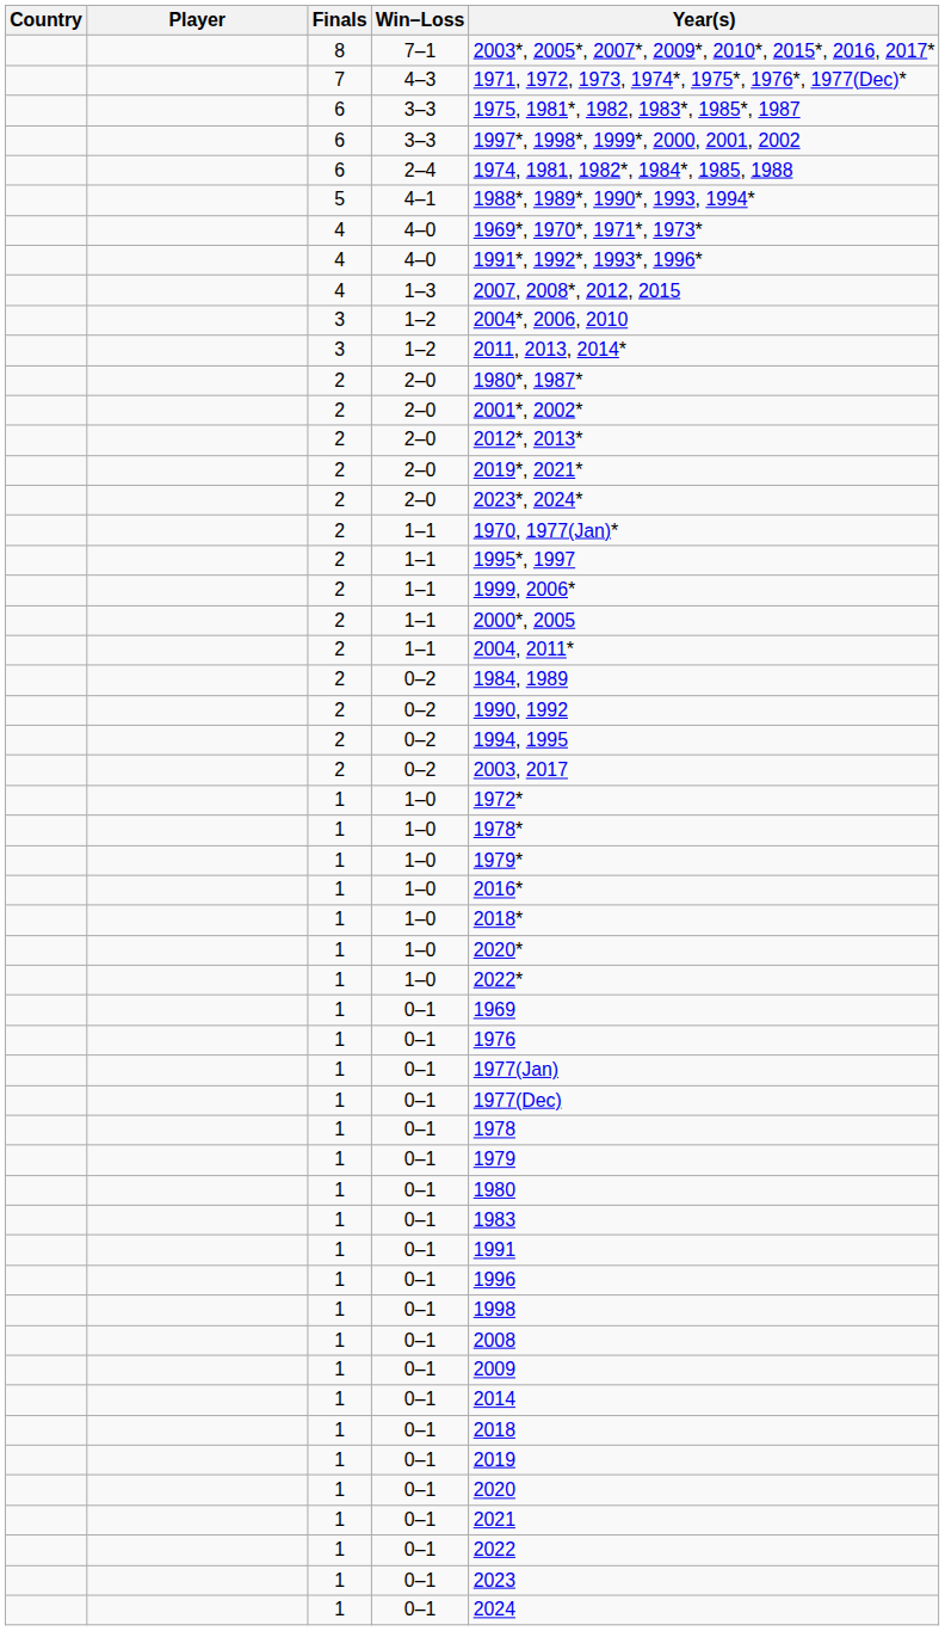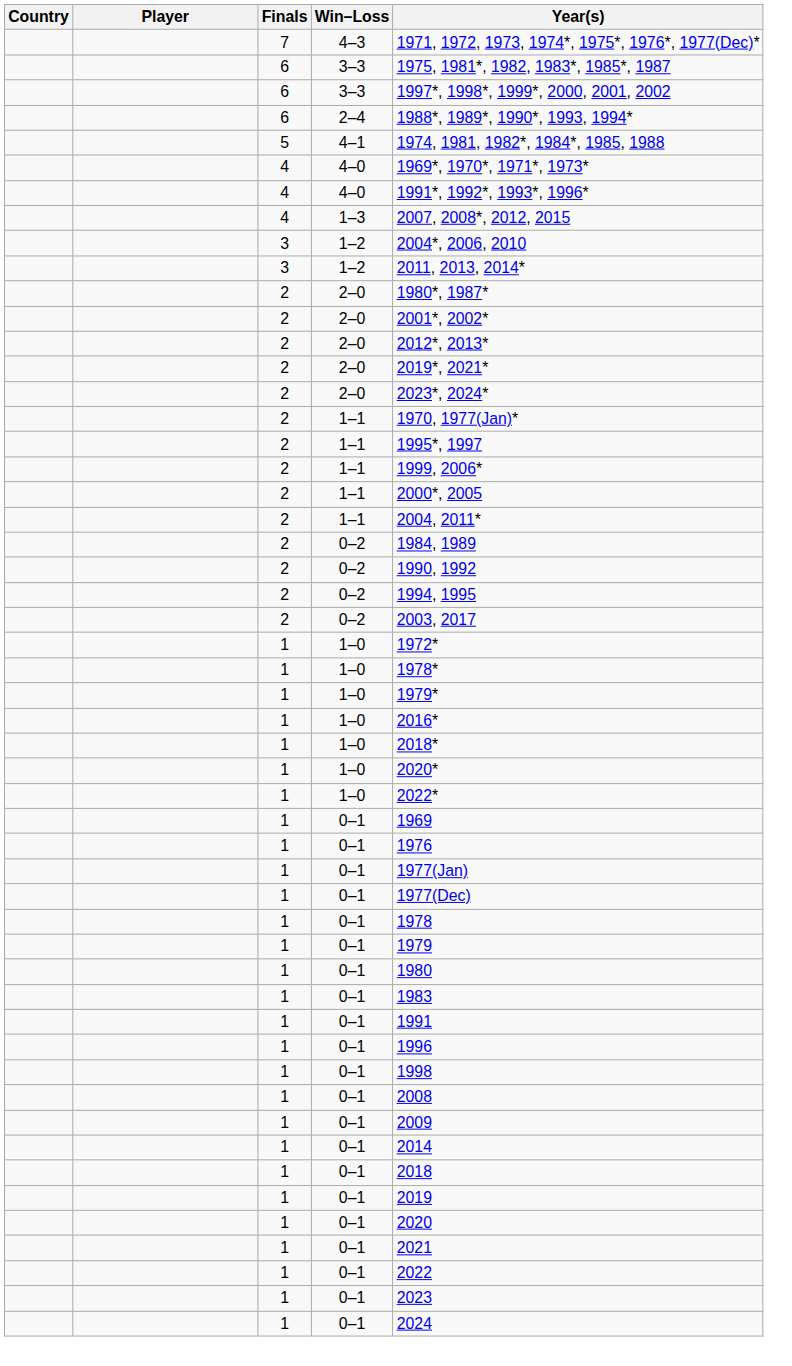- row: 8 | 7–1 | 2003*, 2005*, 2007*, 2009*, 2010*, 2015*, 2016, 2017*
2–4 | Year(s): 1974, 1981, 1982*, 1984*, 1985, 1988 -> 1988*, 1989*, 1990*, 1993, 1994*
4–1 | Year(s): 1988*, 1989*, 1990*, 1993, 1994* -> 1974, 1981, 1982*, 1984*, 1985, 1988
